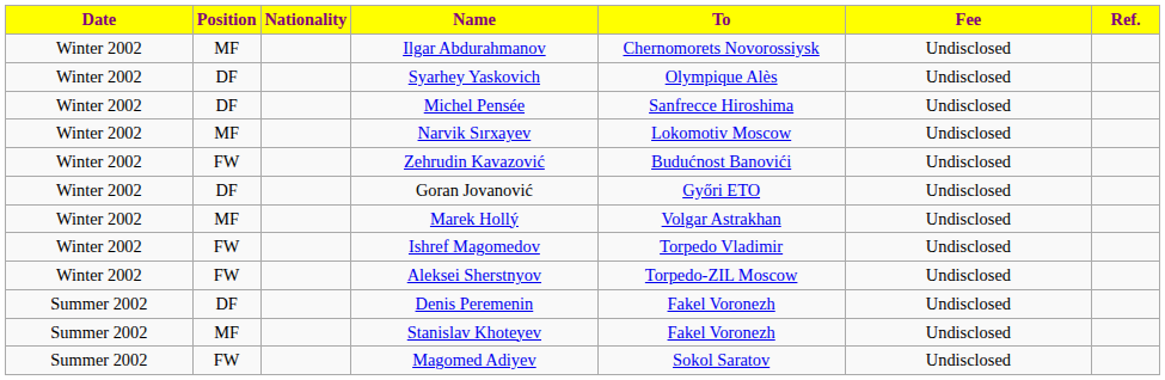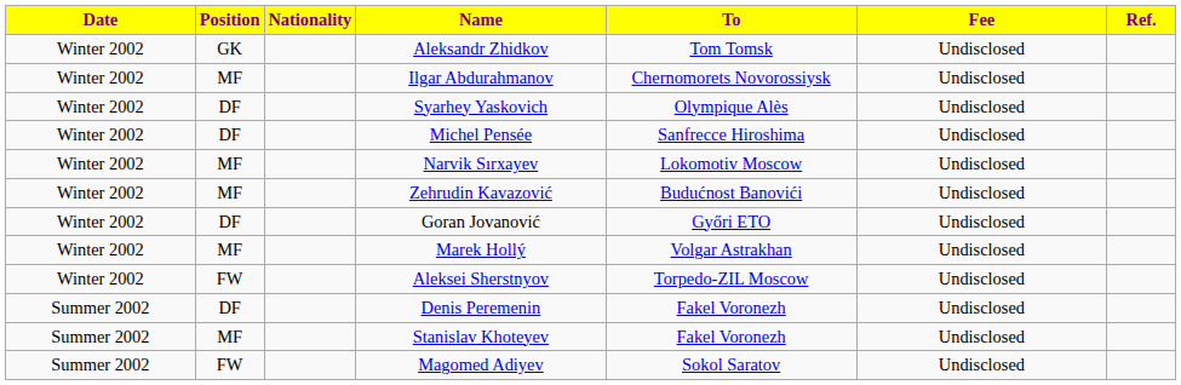+ row: Winter 2002 | GK | Aleksandr Zhidkov | Tom Tomsk | Undisclosed
Zehrudin Kavazović | Position: FW -> MF
- row: Winter 2002 | FW | Ishref Magomedov | Torpedo Vladimir | Undisclosed
